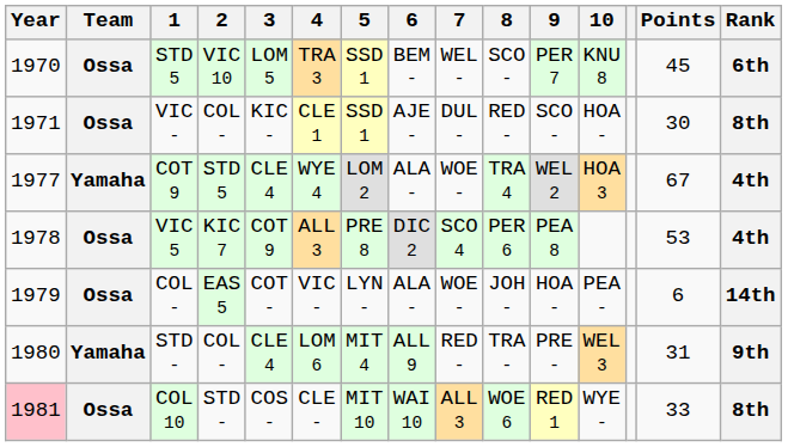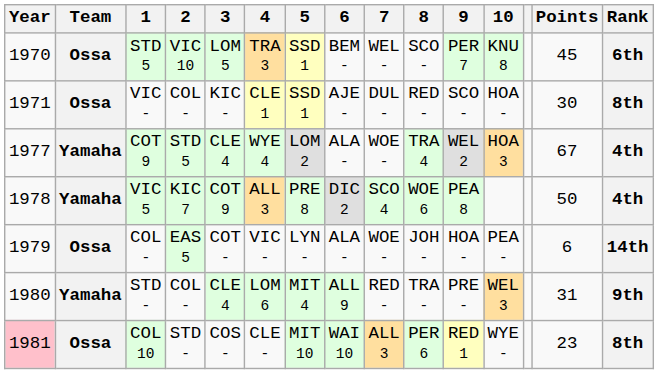VIC 5 | Team: Ossa -> Yamaha
VIC 5 | 8: PER 6 -> WOE 6
VIC 5 | Points: 53 -> 50
COL 10 | 8: WOE 6 -> PER 6
COL 10 | Points: 33 -> 23
